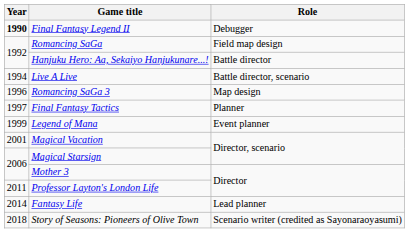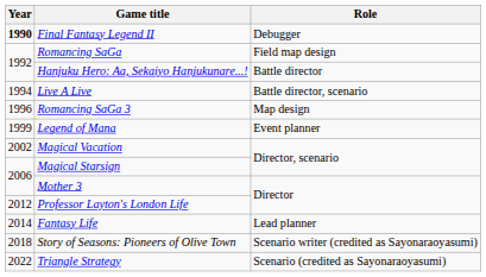- row: 1997 | Final Fantasy Tactics | Planner
Magical Vacation | Year: 2001 -> 2002
Professor Layton's London Life | Year: 2011 -> 2012
+ row: 2022 | Triangle Strategy | Scenario (credited as Sayonaraoyasumi)
